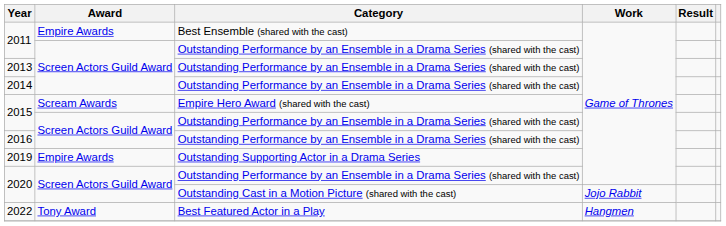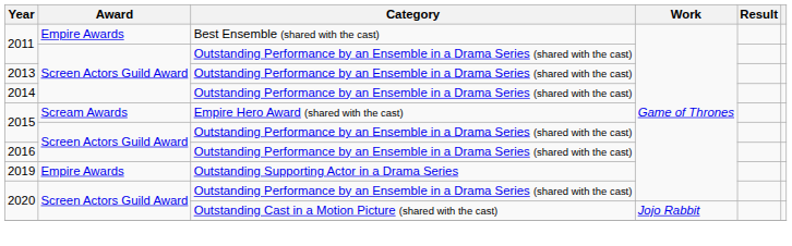- row: 2022 | Tony Award | Best Featured Actor in a Play | Hangmen
